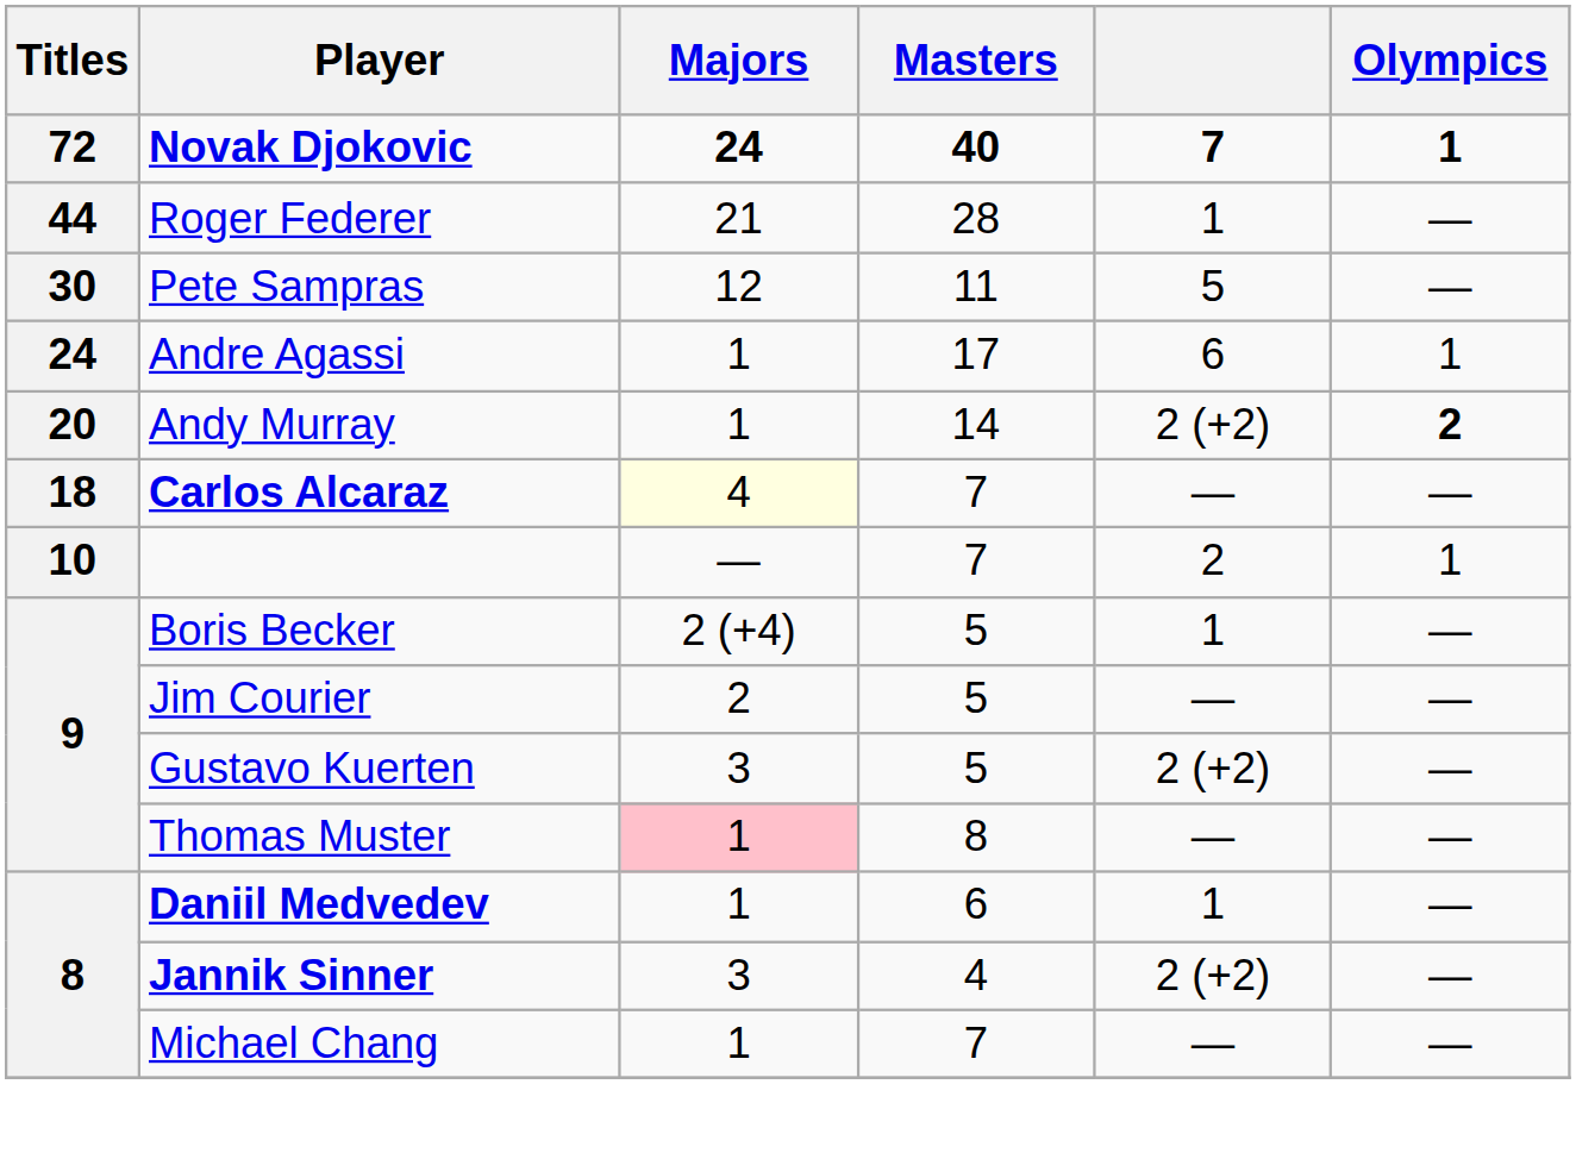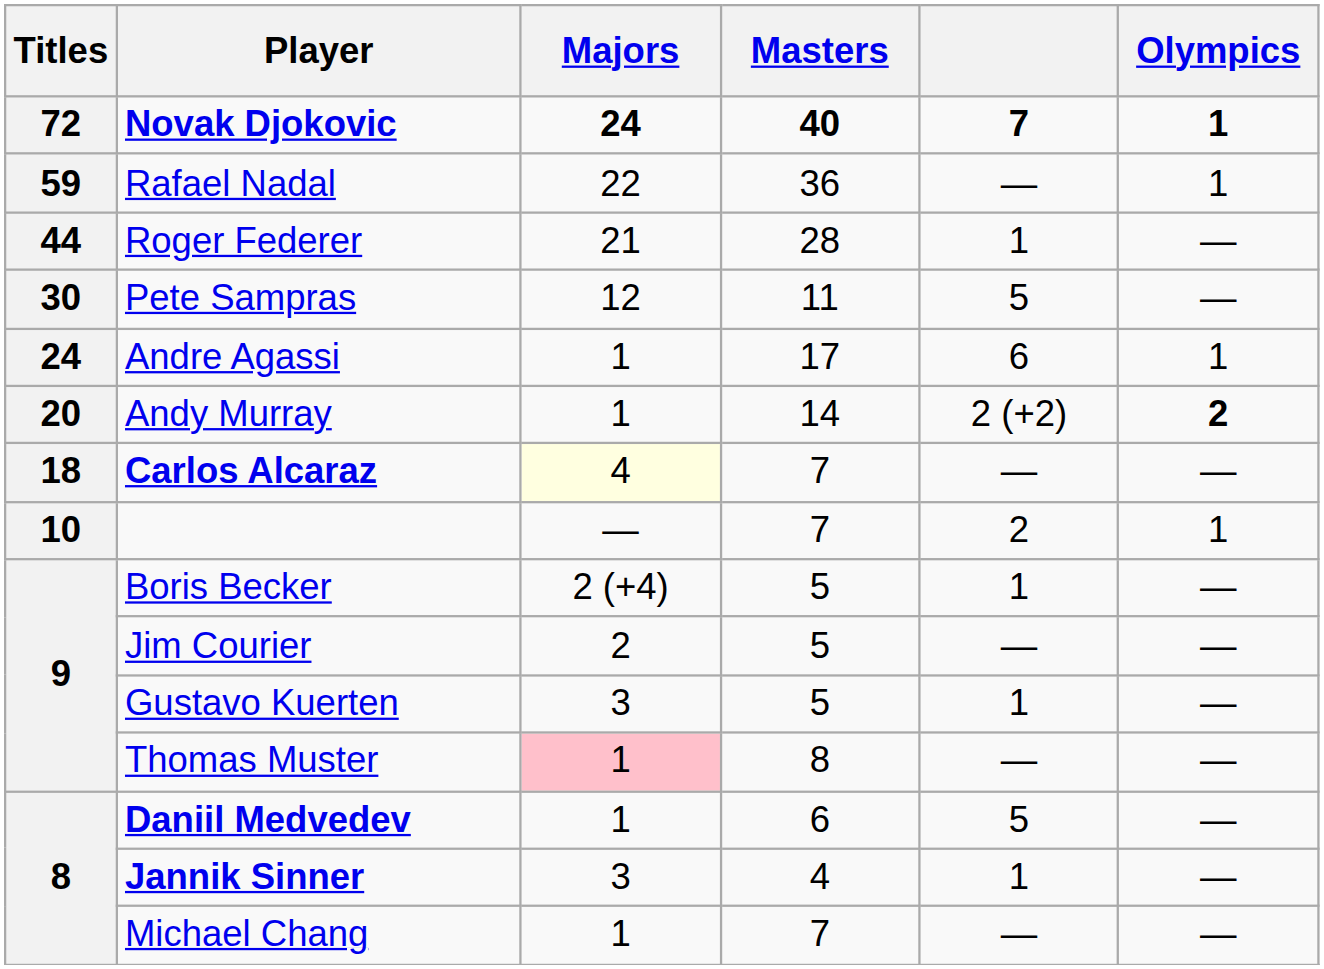+ row: 59 | Rafael Nadal | 22 | 36 | — | 1
Gustavo Kuerten | column 5: 2 (+2) -> 1
Daniil Medvedev | column 5: 1 -> 5
Jannik Sinner | column 5: 2 (+2) -> 1
